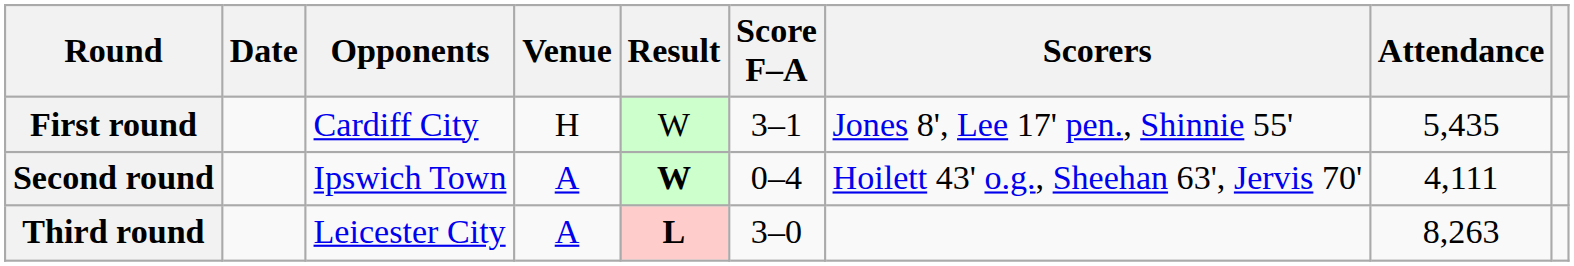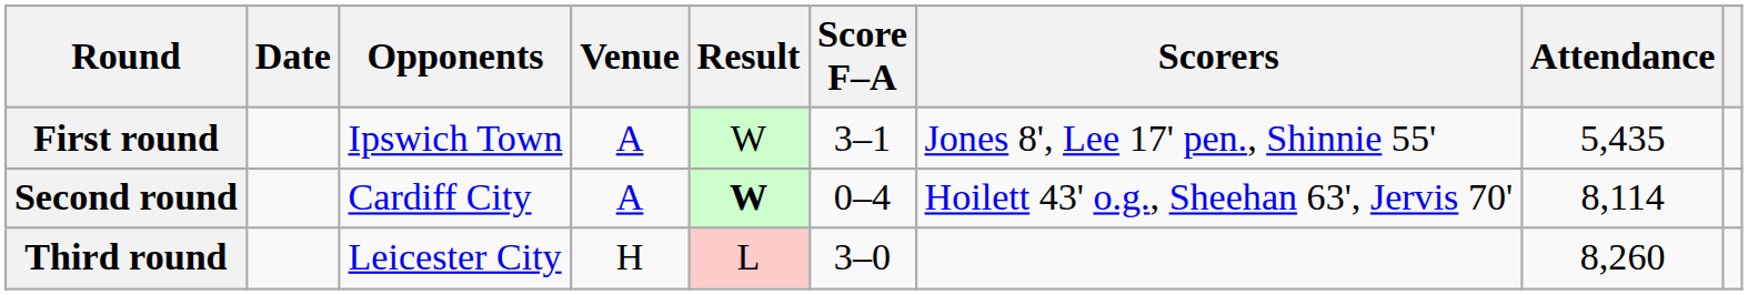First round | Opponents: Cardiff City -> Ipswich Town
First round | Venue: H -> A
Second round | Opponents: Ipswich Town -> Cardiff City
Second round | Attendance: 4,111 -> 8,114
Third round | Venue: A -> H
Third round | Result: bold -> normal
Third round | Attendance: 8,263 -> 8,260
